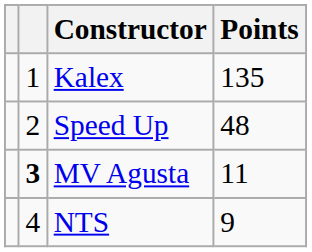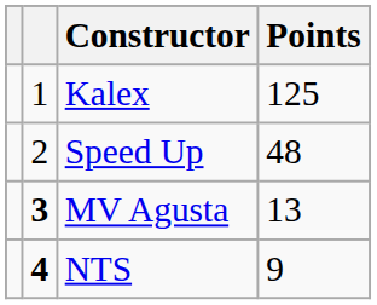Kalex | Points: 135 -> 125
MV Agusta | Points: 11 -> 13
NTS | column 2: normal -> bold
